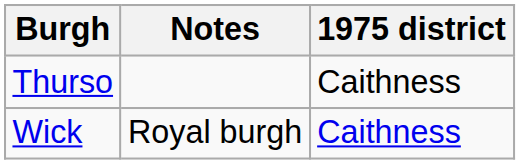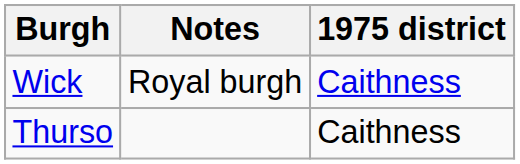rows swapped: Wick <-> Thurso
